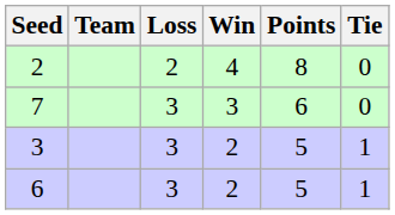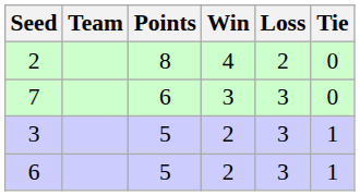columns swapped: Points <-> Loss
